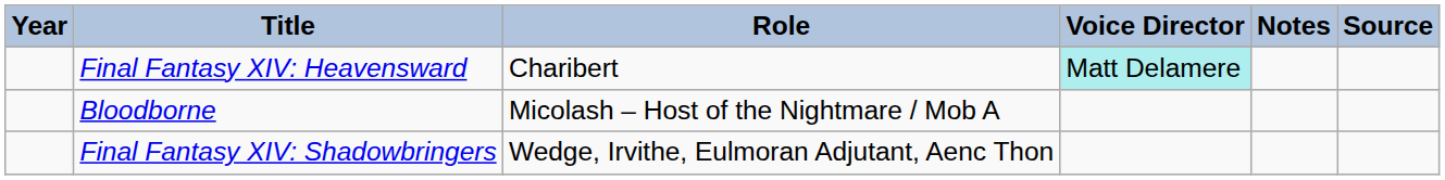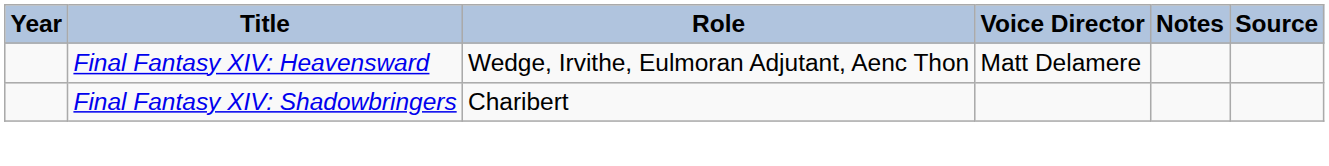Final Fantasy XIV: Heavensward | Role: Charibert -> Wedge, Irvithe, Eulmoran Adjutant, Aenc Thon
Final Fantasy XIV: Heavensward | Voice Director: paleturquoise background -> no background
- row: Bloodborne | Micolash – Host of the Nightmare / Mob A
Final Fantasy XIV: Shadowbringers | Role: Wedge, Irvithe, Eulmoran Adjutant, Aenc Thon -> Charibert
